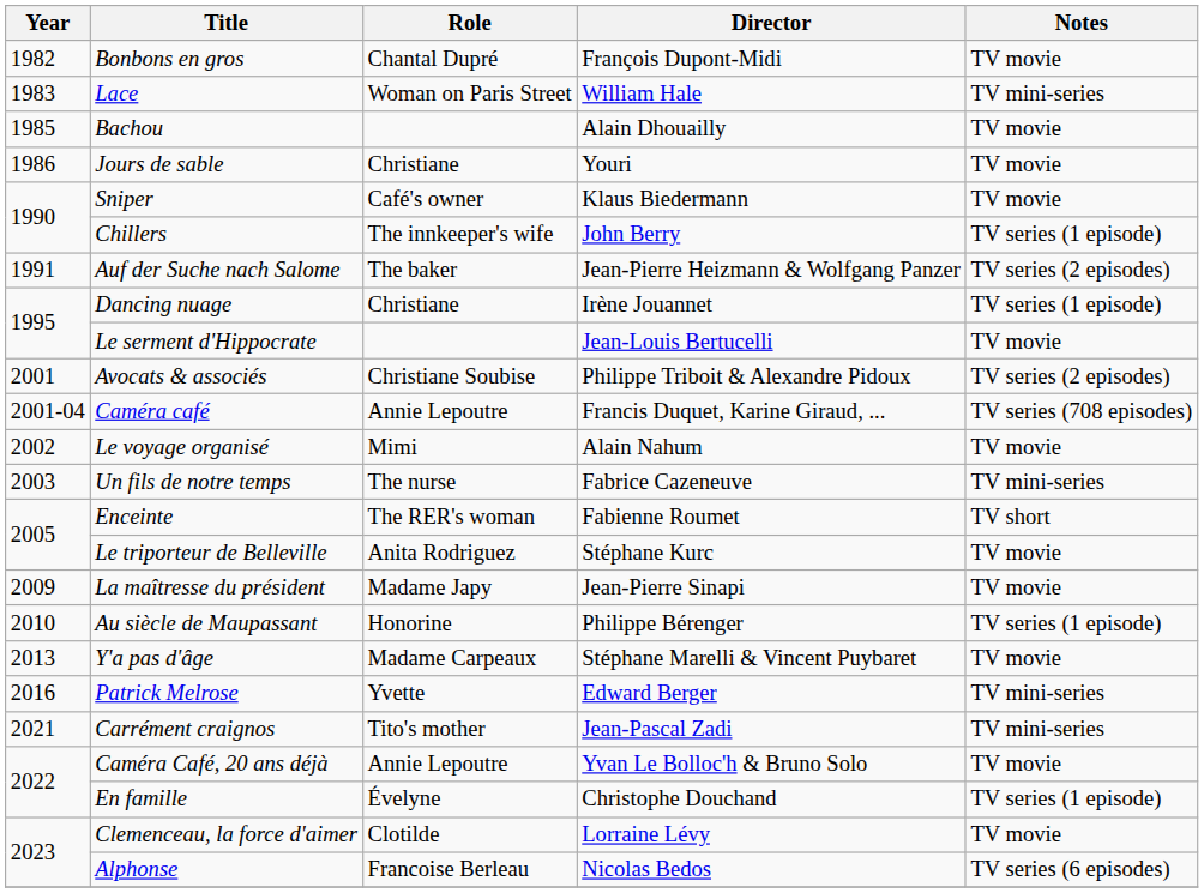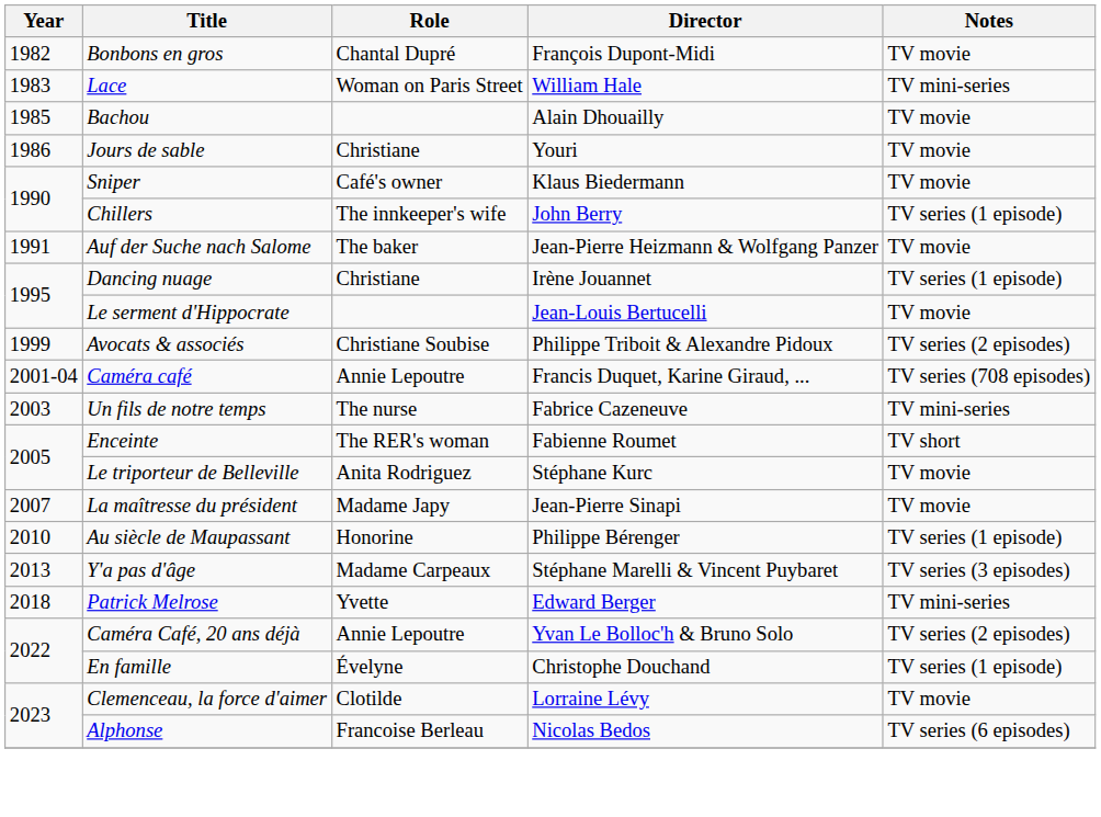Auf der Suche nach Salome | Notes: TV series (2 episodes) -> TV movie
Avocats & associés | Year: 2001 -> 1999
- row: 2002 | Le voyage organisé | Mimi | Alain Nahum | TV movie
La maîtresse du président | Year: 2009 -> 2007
Y'a pas d'âge | Notes: TV movie -> TV series (3 episodes)
Patrick Melrose | Year: 2016 -> 2018
- row: 2021 | Carrément craignos | Tito's mother | Jean-Pascal Zadi | TV mini-series
Caméra Café, 20 ans déjà | Notes: TV movie -> TV series (2 episodes)
